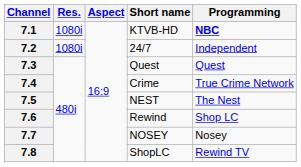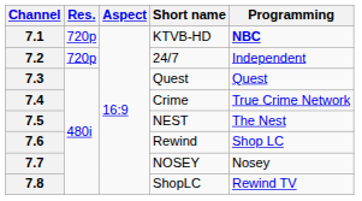7.1 | Res.: 1080i -> 720p
7.2 | Res.: 1080i -> 720p
